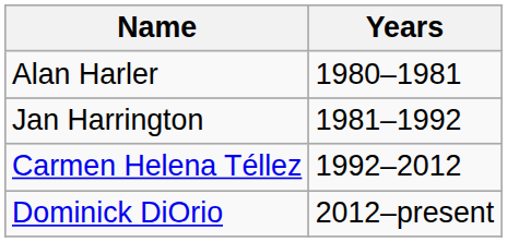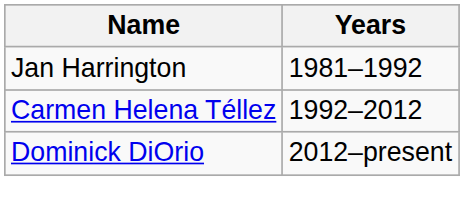- row: Alan Harler | 1980–1981
